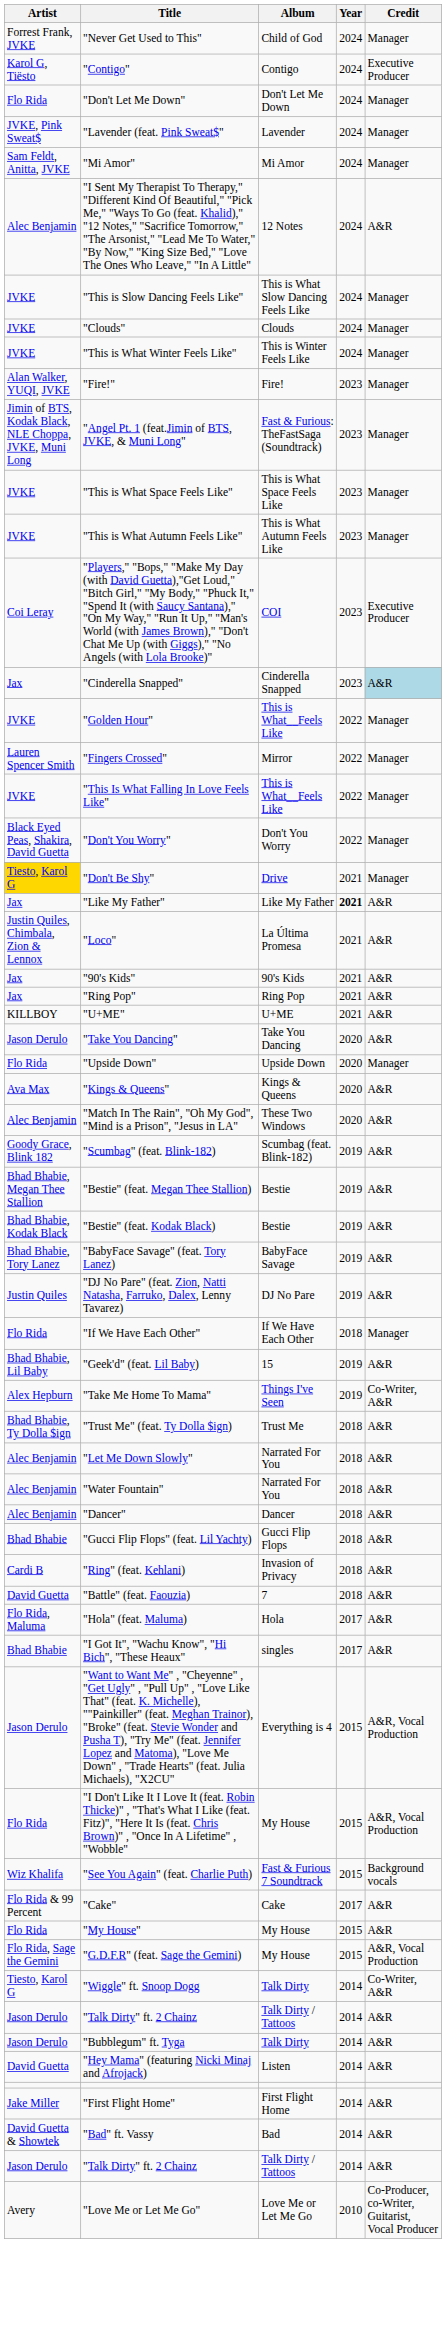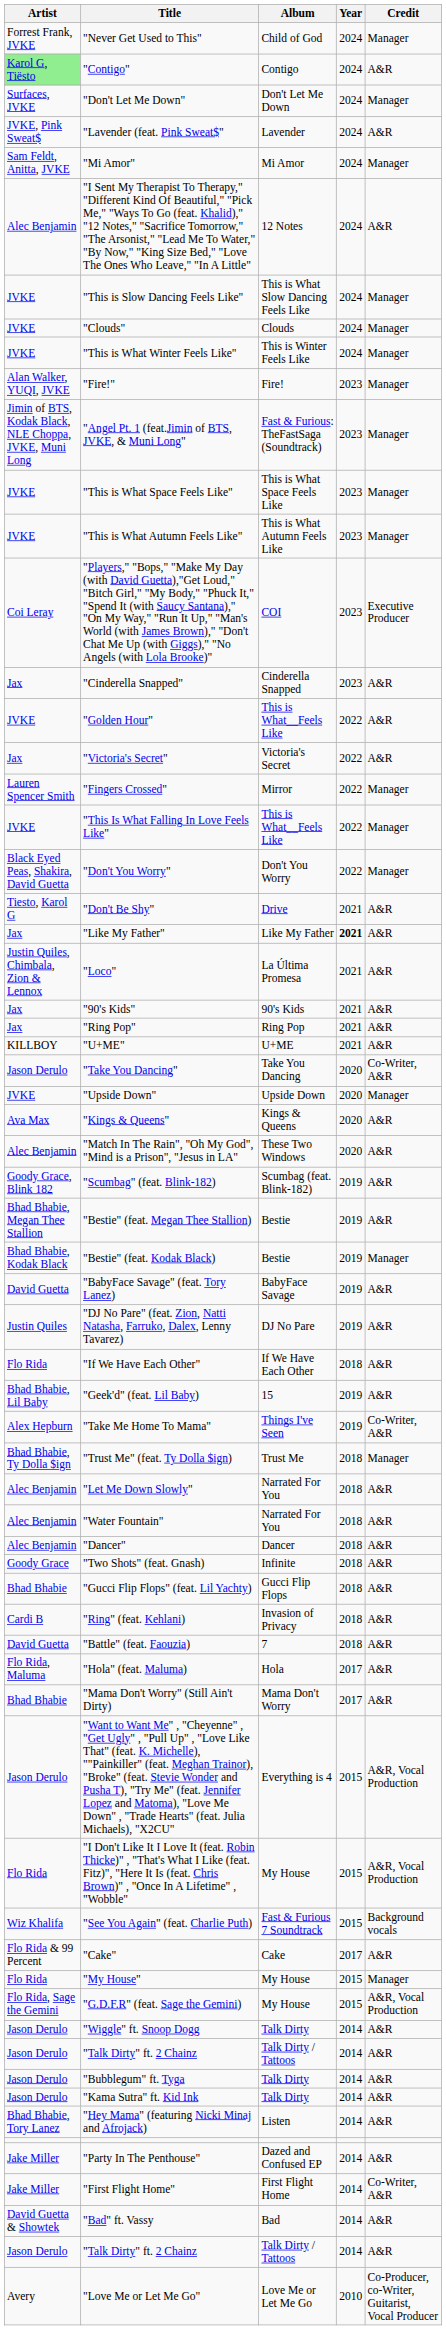"Contigo" | Artist: no background -> lightgreen background
"Contigo" | Credit: Executive Producer -> A&R
"Don't Let Me Down" | Artist: Flo Rida -> Surfaces, JVKE
"Lavender (feat. Pink Sweat$" | Credit: Manager -> A&R
"Cinderella Snapped" | Credit: lightblue background -> no background
"Golden Hour" | Credit: Manager -> A&R
+ row: Jax | "Victoria's Secret" | Victoria's Secret | 2022 | A&R
"Don't Be Shy" | Artist: gold background -> no background
"Don't Be Shy" | Credit: Manager -> A&R
"Take You Dancing" | Credit: A&R -> Co-Writer, A&R
"Upside Down" | Artist: Flo Rida -> JVKE
"Bestie" (feat. Kodak Black) | Credit: A&R -> Manager
"BabyFace Savage" (feat. Tory Lanez) | Artist: Bhad Bhabie, Tory Lanez -> David Guetta
"If We Have Each Other" | Credit: Manager -> A&R
"Trust Me" (feat. Ty Dolla $ign) | Credit: A&R -> Manager
+ row: Goody Grace | "Two Shots" (feat. Gnash) | Infinite | 2018 | A&R
+ row: Bhad Bhabie | "Mama Don't Worry" (Still Ain't Dirty) | Mama Don't Worry | 2017 | A&R
- row: Bhad Bhabie | "I Got It", "Wachu Know", "Hi Bich", "These Heaux" | singles | 2017 | A&R
"My House" | Credit: A&R -> Manager
"Wiggle" ft. Snoop Dogg | Artist: Tiesto, Karol G -> Jason Derulo
"Wiggle" ft. Snoop Dogg | Credit: Co-Writer, A&R -> A&R
+ row: Jason Derulo | "Kama Sutra" ft. Kid Ink | Talk Dirty | 2014 | A&R
"Hey Mama" (featuring Nicki Minaj and Afrojack) | Artist: David Guetta -> Bhad Bhabie, Tory Lanez
+ row: Jake Miller | "Party In The Penthouse" | Dazed and Confused EP | 2014 | A&R
"First Flight Home" | Credit: A&R -> Co-Writer, A&R
